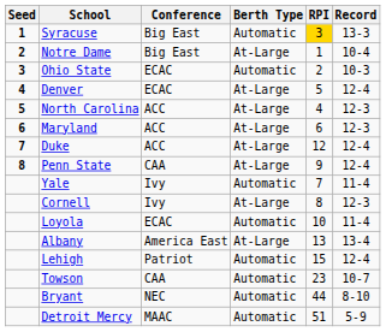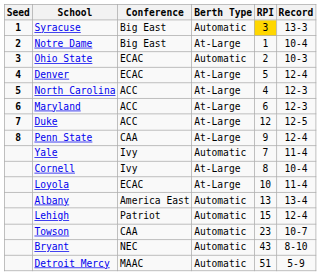Duke | Record: 12-4 -> 12-5
Cornell | Record: 12-3 -> 10-4
Loyola | Berth Type: Automatic -> At-Large
Albany | Berth Type: At-Large -> Automatic
Bryant | RPI: 44 -> 43
